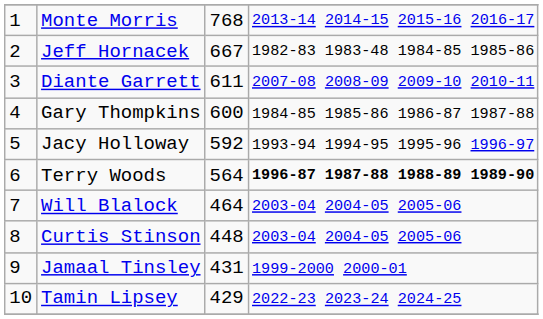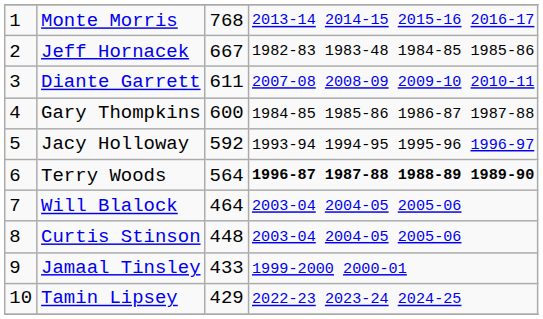Jamaal Tinsley | column 3: 431 -> 433
